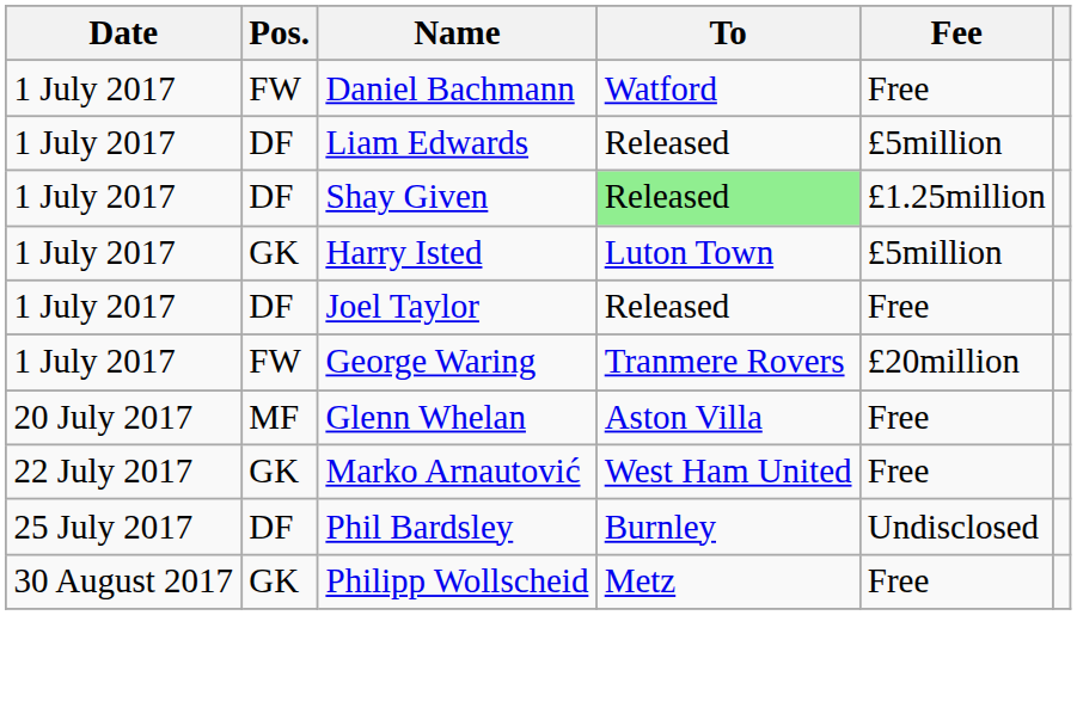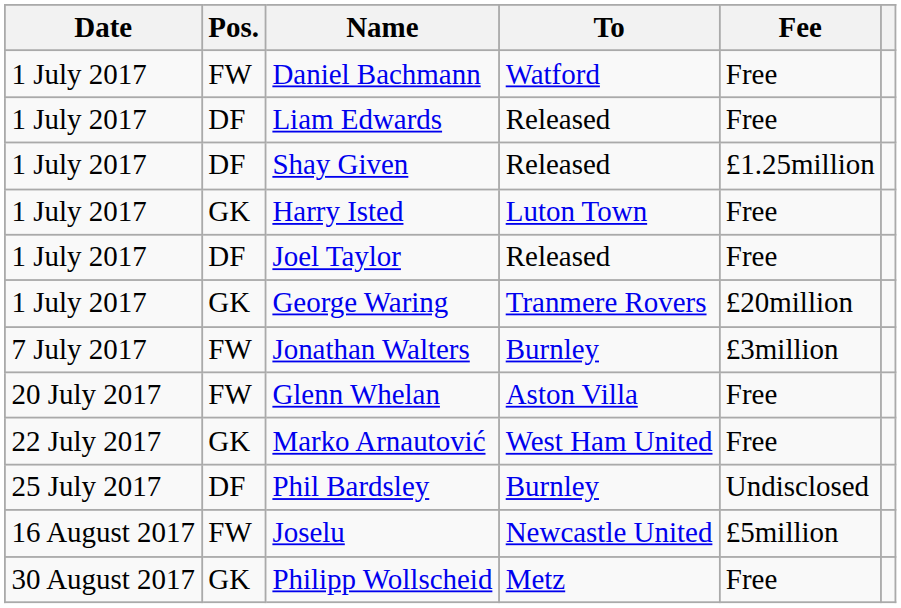Liam Edwards | Fee: £5million -> Free
Shay Given | To: lightgreen background -> no background
Harry Isted | Fee: £5million -> Free
George Waring | Pos.: FW -> GK
+ row: 7 July 2017 | FW | Jonathan Walters | Burnley | £3million
Glenn Whelan | Pos.: MF -> FW
+ row: 16 August 2017 | FW | Joselu | Newcastle United | £5million
